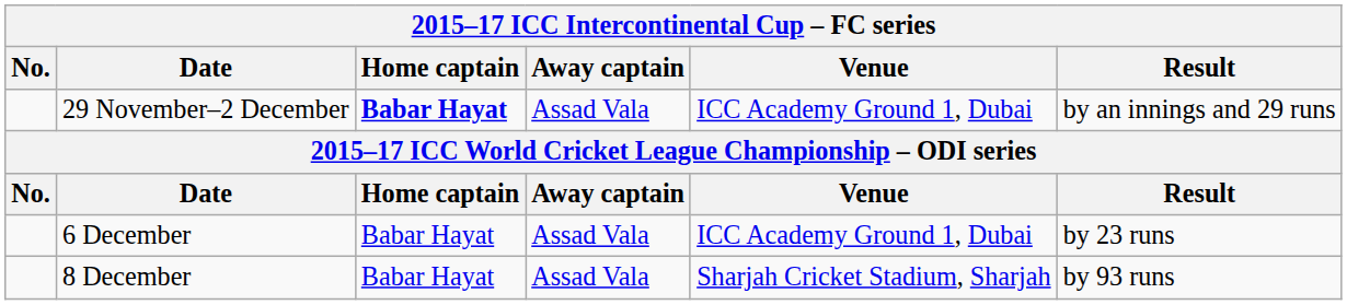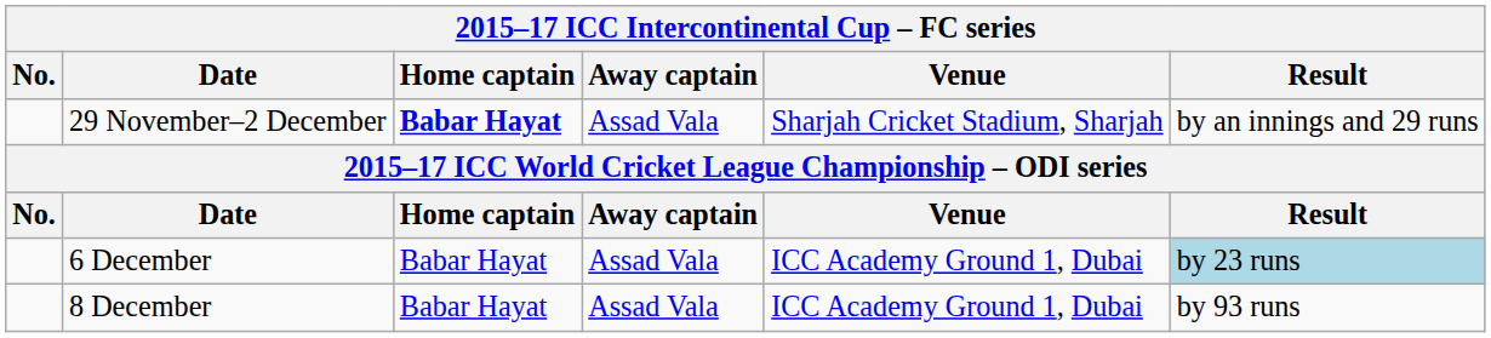29 November–2 December | Venue: ICC Academy Ground 1, Dubai -> Sharjah Cricket Stadium, Sharjah
6 December | Result: no background -> lightblue background
8 December | Venue: Sharjah Cricket Stadium, Sharjah -> ICC Academy Ground 1, Dubai
